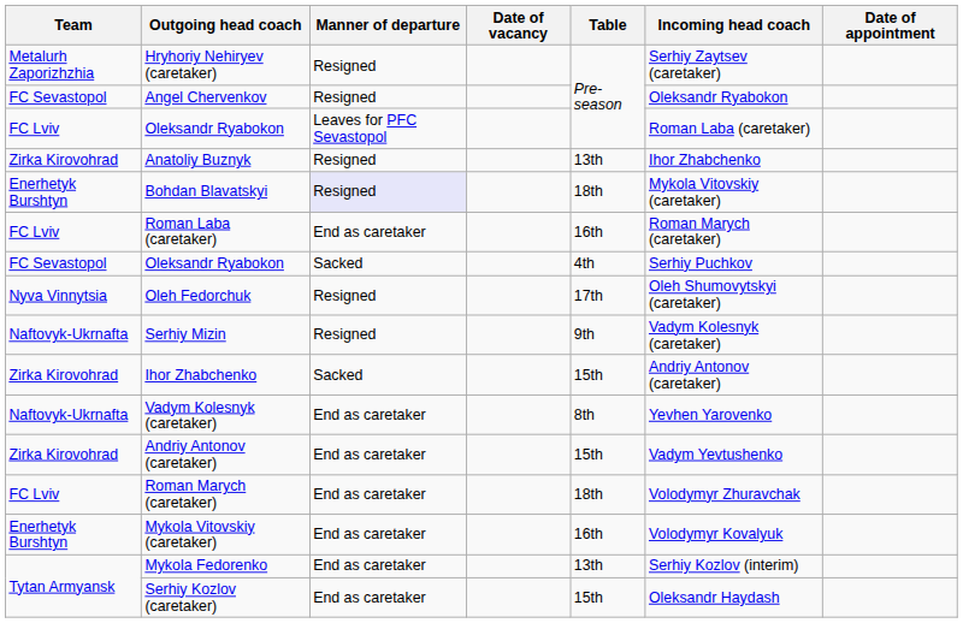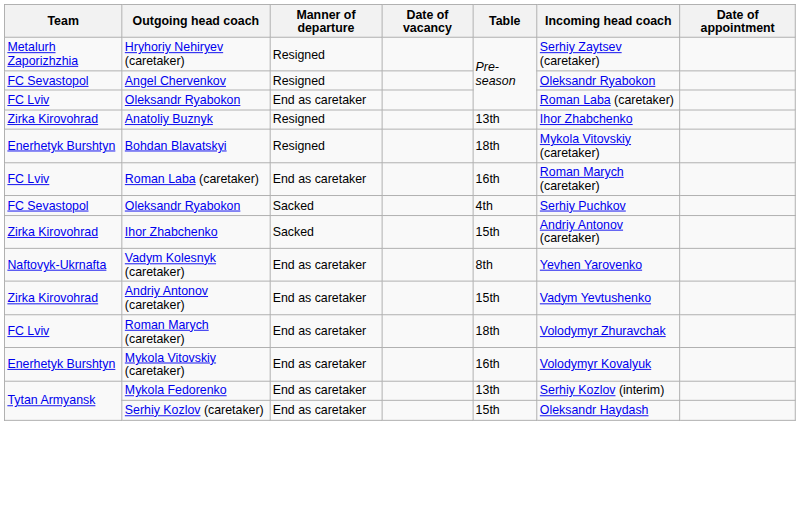FC Lviv / Oleksandr Ryabokon | Manner of departure: Leaves for PFC Sevastopol -> End as caretaker
Bohdan Blavatskyi | Manner of departure: lavender background -> no background
- row: Nyva Vinnytsia | Oleh Fedorchuk | Resigned | 17th | Oleh Shumovytskyi (caretaker)
- row: Naftovyk-Ukrnafta | Serhiy Mizin | Resigned | 9th | Vadym Kolesnyk (caretaker)
